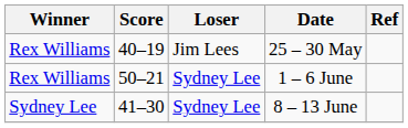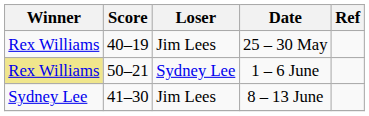1 – 6 June | Winner: no background -> khaki background
8 – 13 June | Loser: Sydney Lee -> Jim Lees
